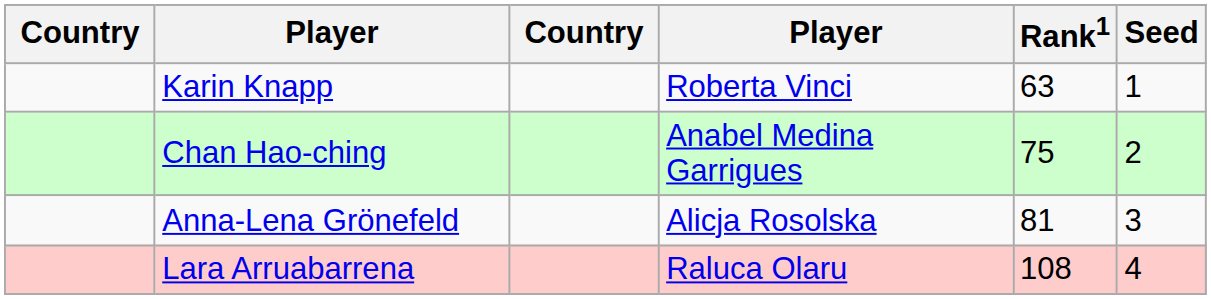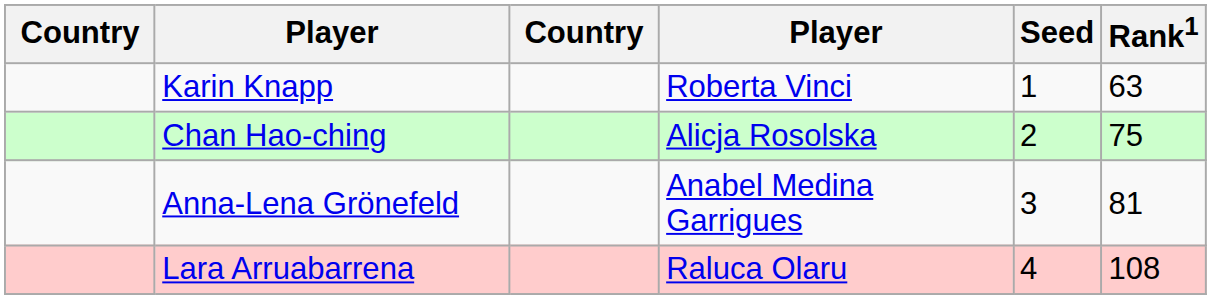columns swapped: Rank1 <-> Seed
Chan Hao-ching | column 4: Anabel Medina Garrigues -> Alicja Rosolska
Anna-Lena Grönefeld | column 4: Alicja Rosolska -> Anabel Medina Garrigues
